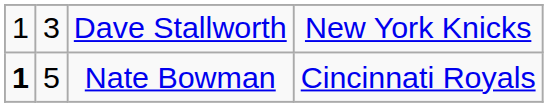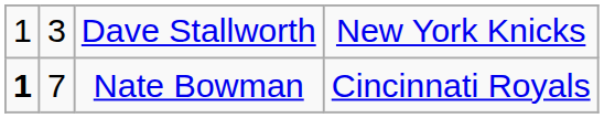Nate Bowman | column 2: 5 -> 7
